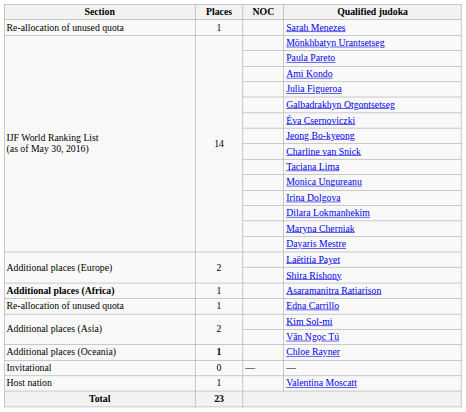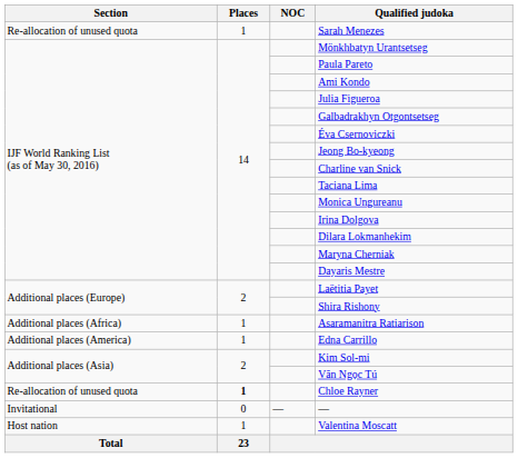Asaramanitra Ratiarison | Section: bold -> normal
Edna Carrillo | Section: Re-allocation of unused quota -> Additional places (America)
Chloe Rayner | Section: Additional places (Oceania) -> Re-allocation of unused quota
